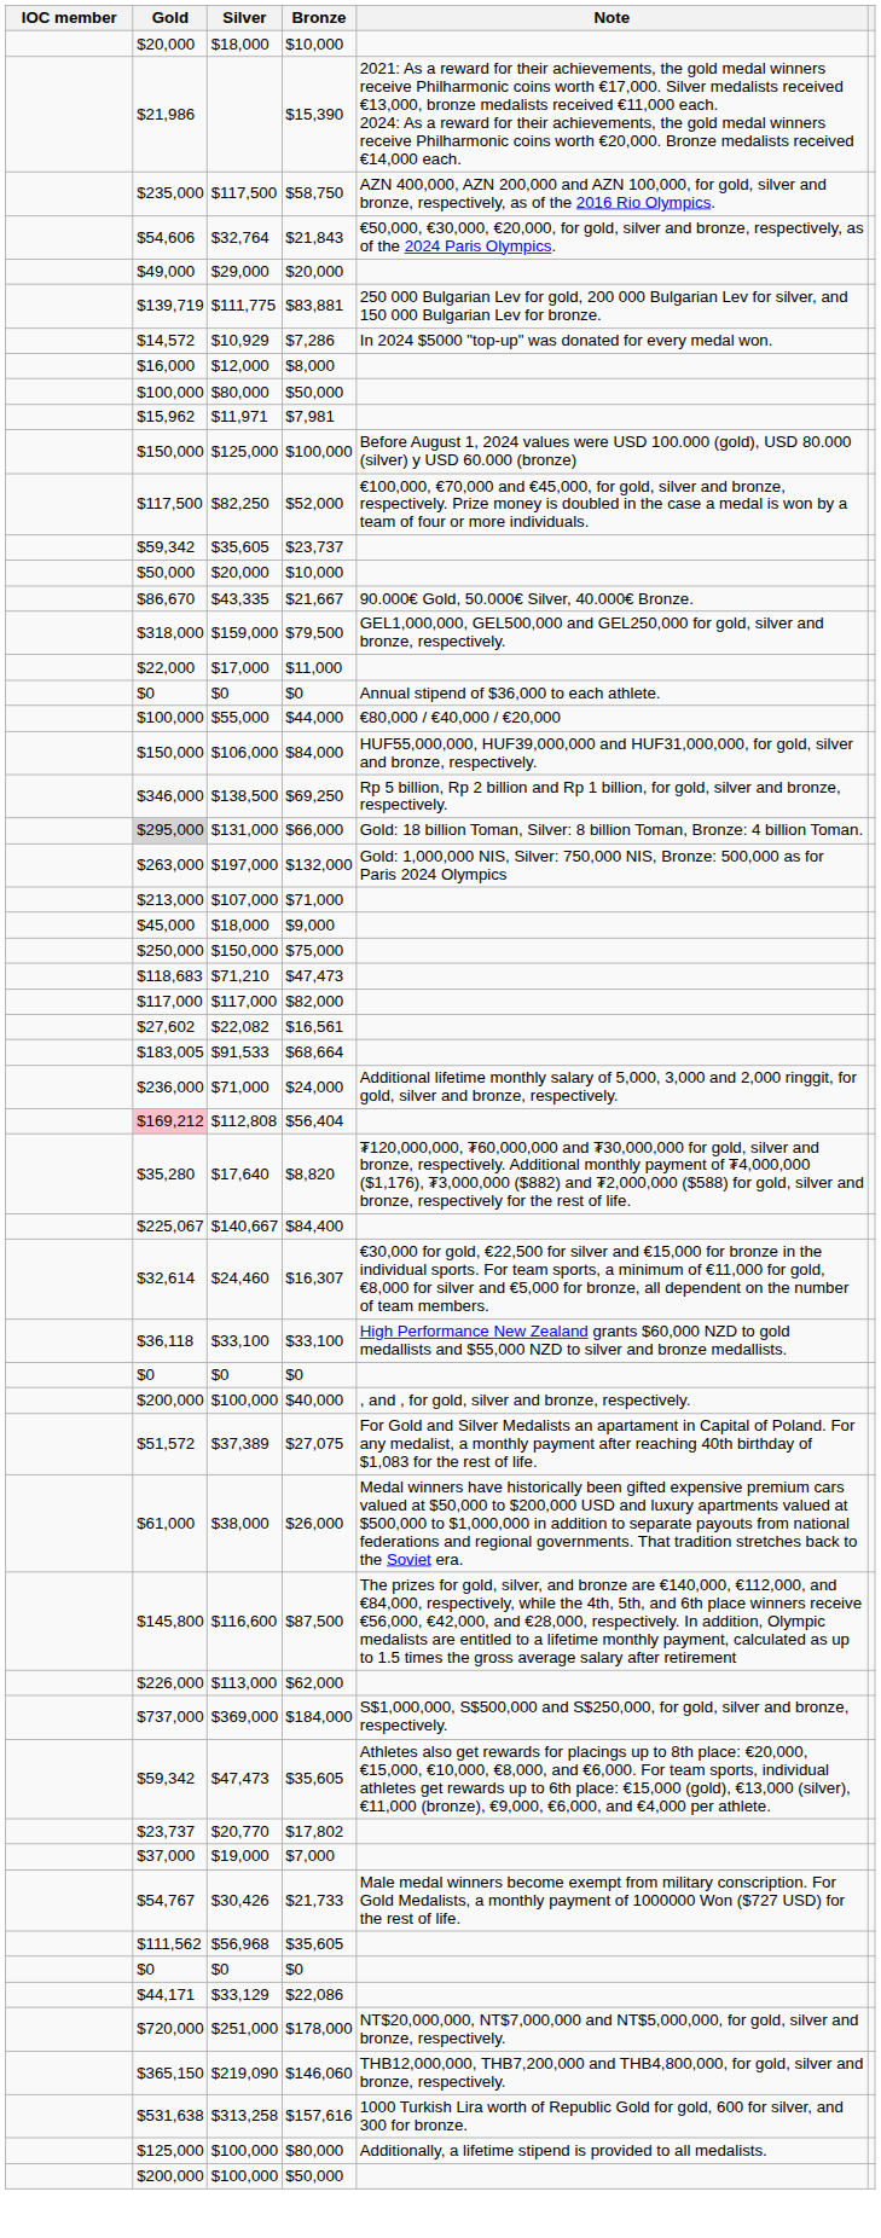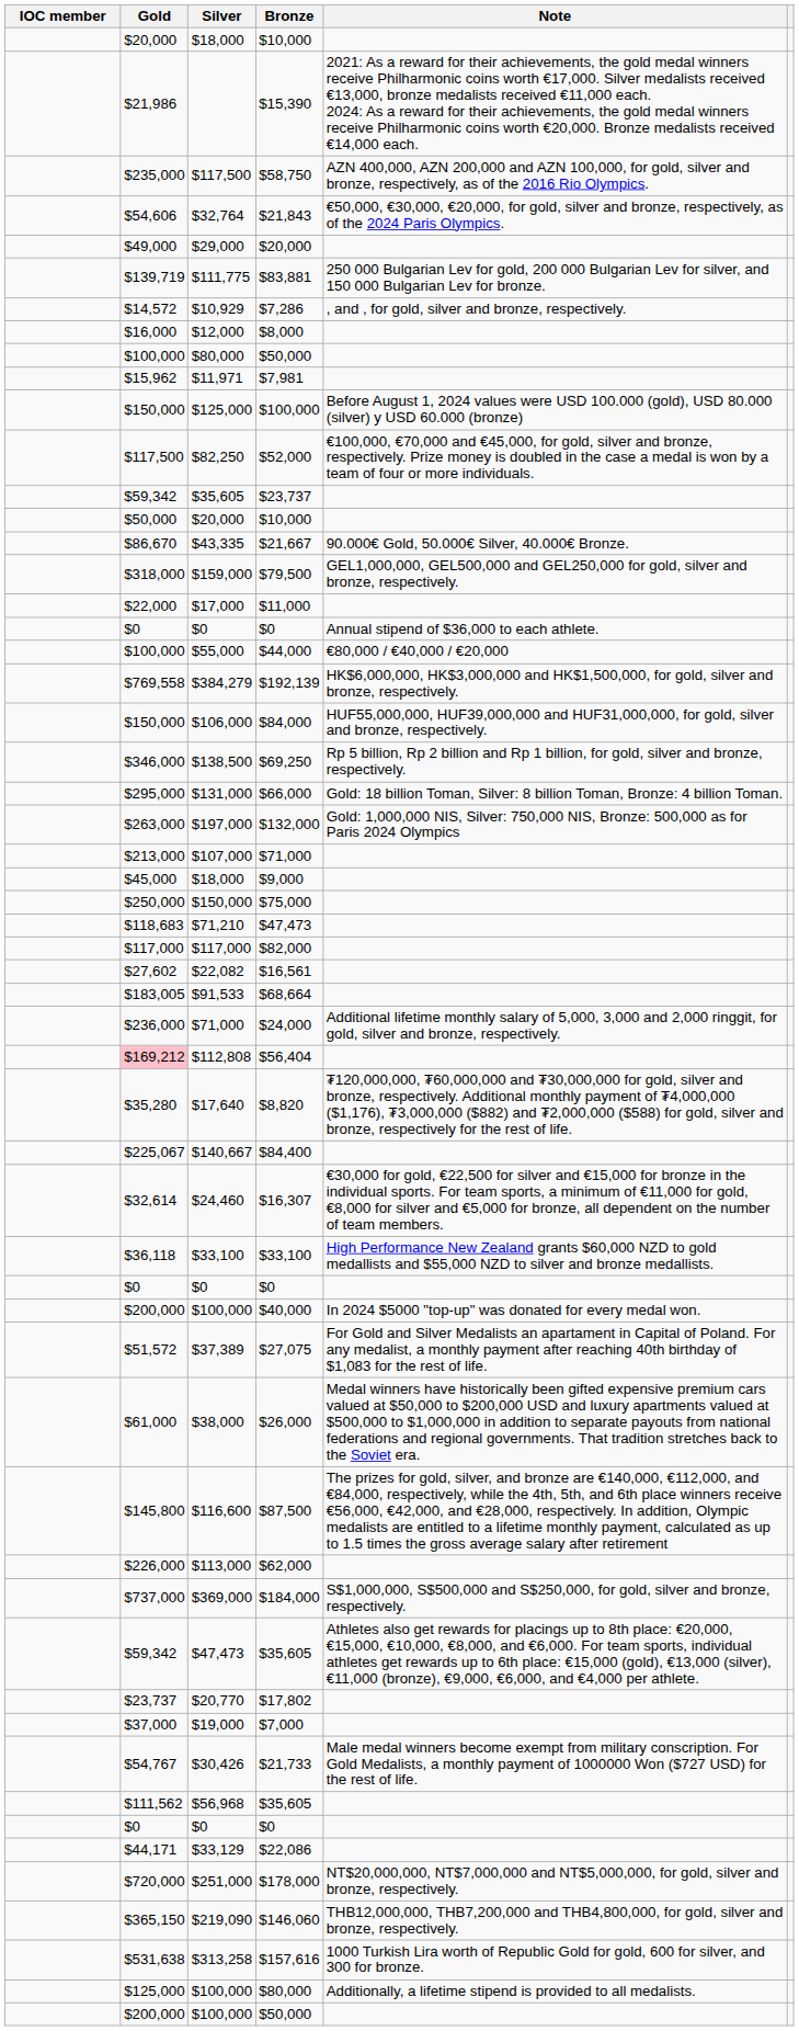$10,929 | Note: In 2024 $5000 "top-up" was donated for every medal won. -> , and , for gold, silver and bronze, respectively.
+ row: $769,558 | $384,279 | $192,139 | HK$6,000,000, HK$3,000,000 and HK$1,500,000, for gold, silver and bronze, respectively.
$131,000 | Gold: lightgrey background -> no background
$100,000 / $40,000 | Note: , and , for gold, silver and bronze, respectively. -> In 2024 $5000 "top-up" was donated for every medal won.
